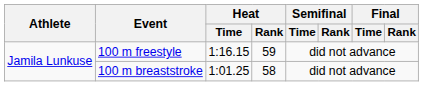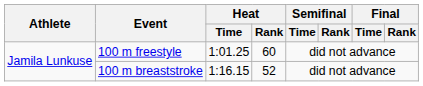100 m freestyle | Heat / Time: 1:16.15 -> 1:01.25
100 m freestyle | Heat / Rank: 59 -> 60
100 m breaststroke | Heat / Time: 1:01.25 -> 1:16.15
100 m breaststroke | Heat / Rank: 58 -> 52
